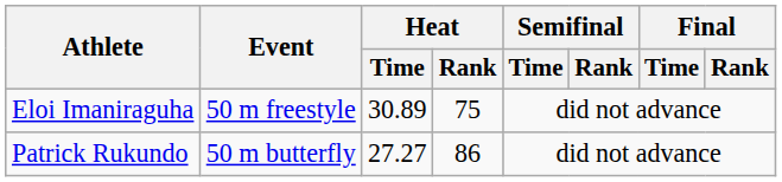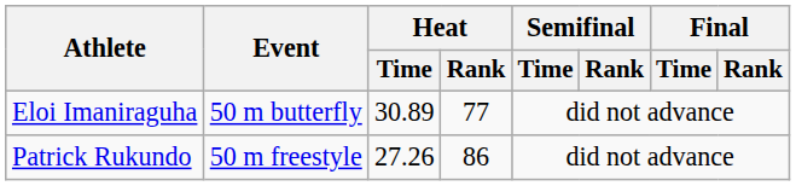Eloi Imaniraguha | Event: 50 m freestyle -> 50 m butterfly
Eloi Imaniraguha | Heat / Rank: 75 -> 77
Patrick Rukundo | Event: 50 m butterfly -> 50 m freestyle
Patrick Rukundo | Heat / Time: 27.27 -> 27.26
